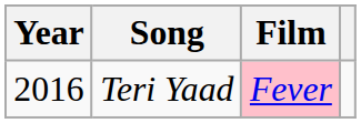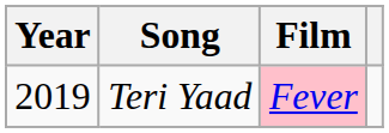Teri Yaad | Year: 2016 -> 2019
